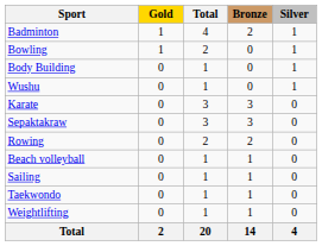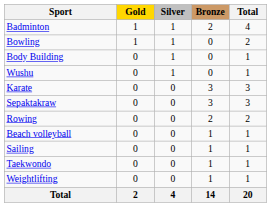columns swapped: Silver <-> Total
